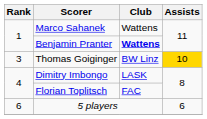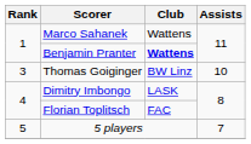Thomas Goiginger | Assists: gold background -> no background
5 players | Rank: 6 -> 5
5 players | Assists: 6 -> 7
